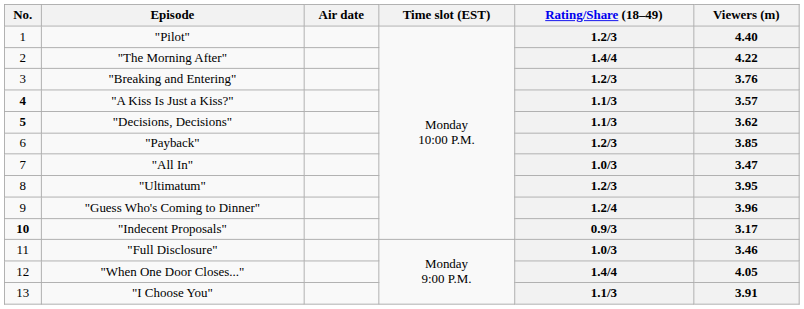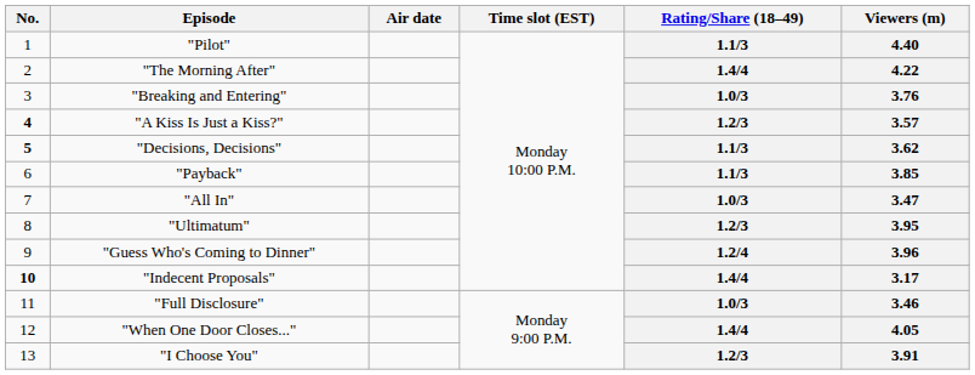"Pilot" | Rating/Share (18–49): 1.2/3 -> 1.1/3
"Breaking and Entering" | Rating/Share (18–49): 1.2/3 -> 1.0/3
"A Kiss Is Just a Kiss?" | Rating/Share (18–49): 1.1/3 -> 1.2/3
"Payback" | Rating/Share (18–49): 1.2/3 -> 1.1/3
"Indecent Proposals" | Rating/Share (18–49): 0.9/3 -> 1.4/4
"I Choose You" | Rating/Share (18–49): 1.1/3 -> 1.2/3
